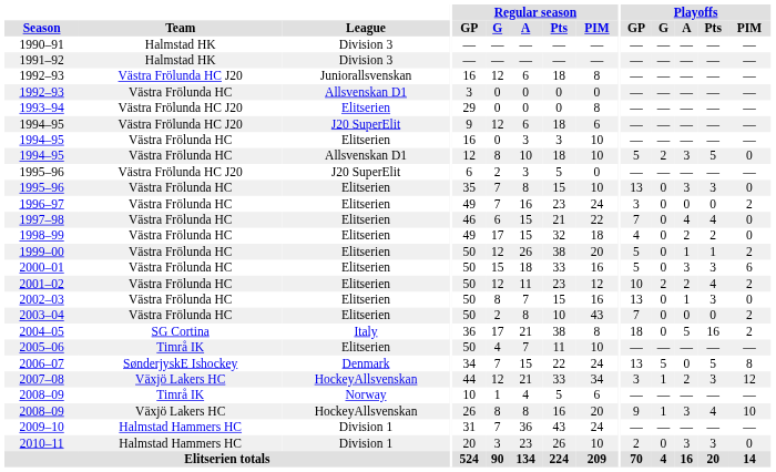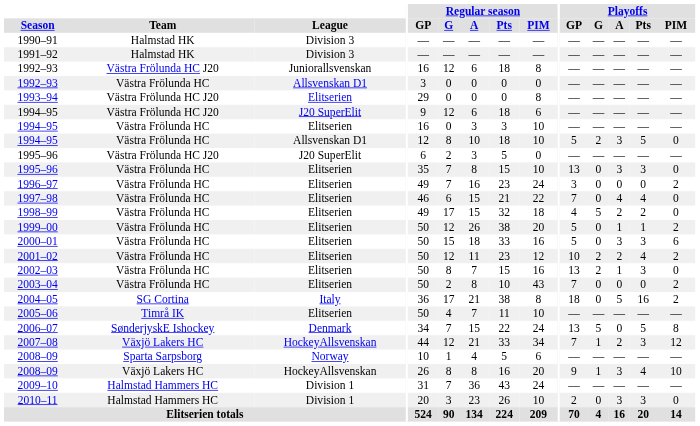1998–99 | Playoffs / G: 0 -> 5
2002–03 | Playoffs / G: 0 -> 2
2007–08 | Playoffs / GP: 3 -> 7
2008–09 / Norway | Team: Timrå IK -> Sparta Sarpsborg
